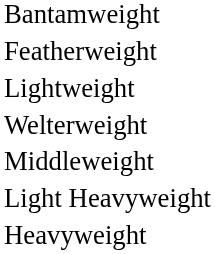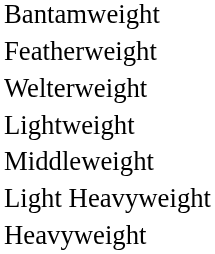rows swapped: Lightweight <-> Welterweight
